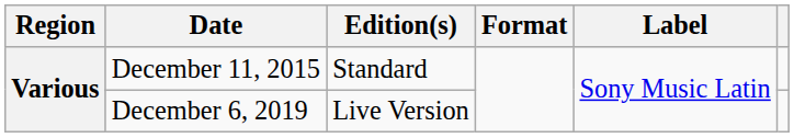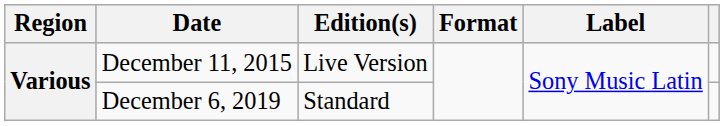December 11, 2015 | Edition(s): Standard -> Live Version
December 6, 2019 | Edition(s): Live Version -> Standard
